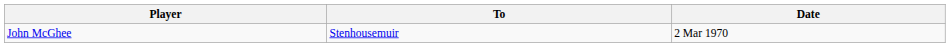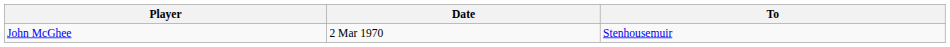columns swapped: To <-> Date
